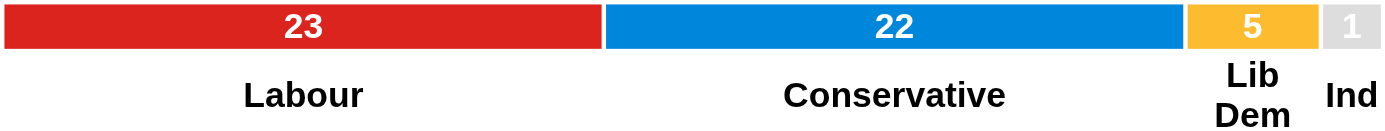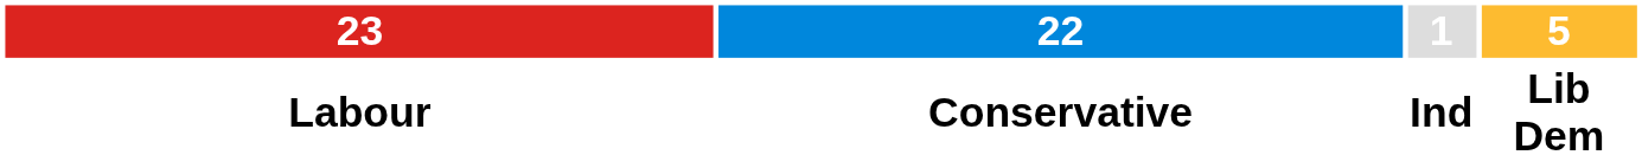columns swapped: 5 <-> 1
